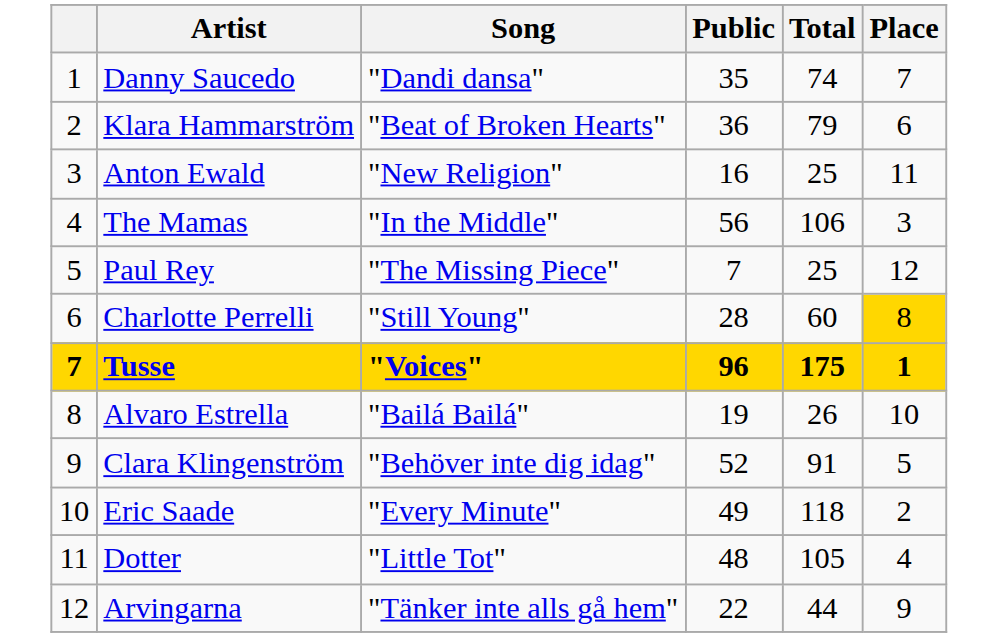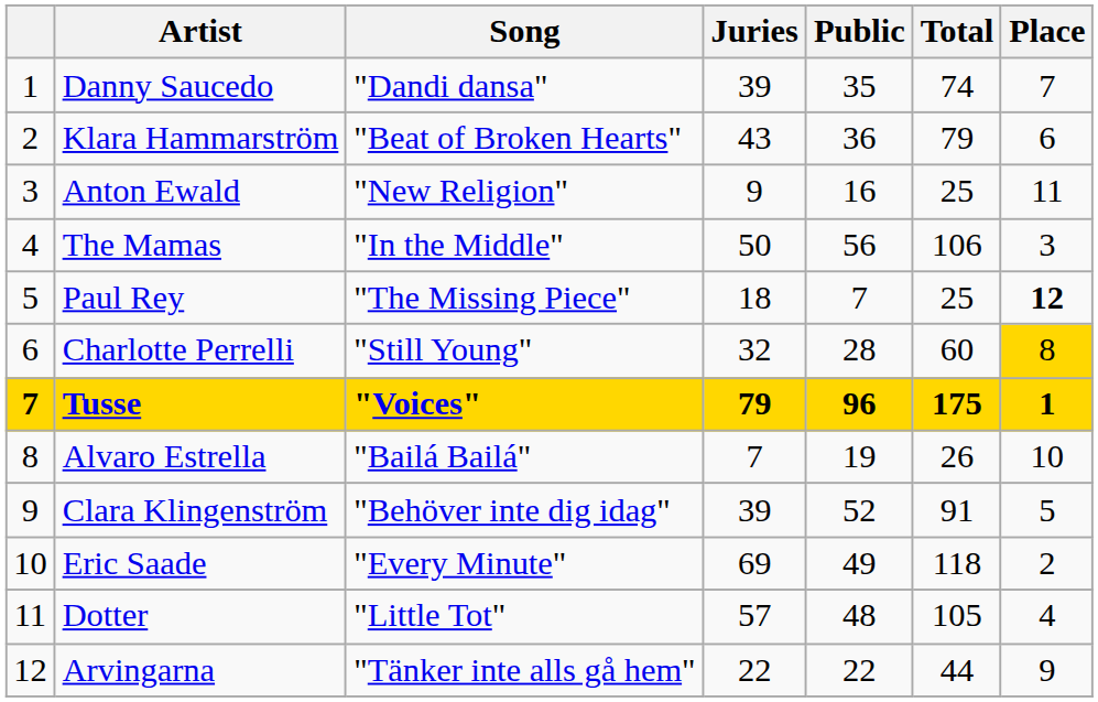+ column: Juries | 39 | 43 | 9 | 50 | 18 | 32 | 79 | 7 | 39 | 69 | 57 | 22
Paul Rey | Place: normal -> bold
